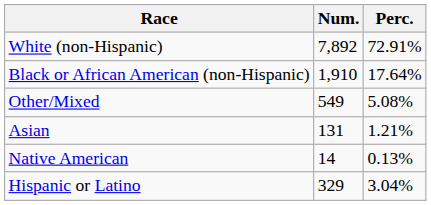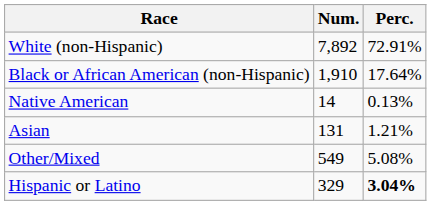rows swapped: Native American <-> Other/Mixed
Hispanic or Latino | Perc.: normal -> bold
